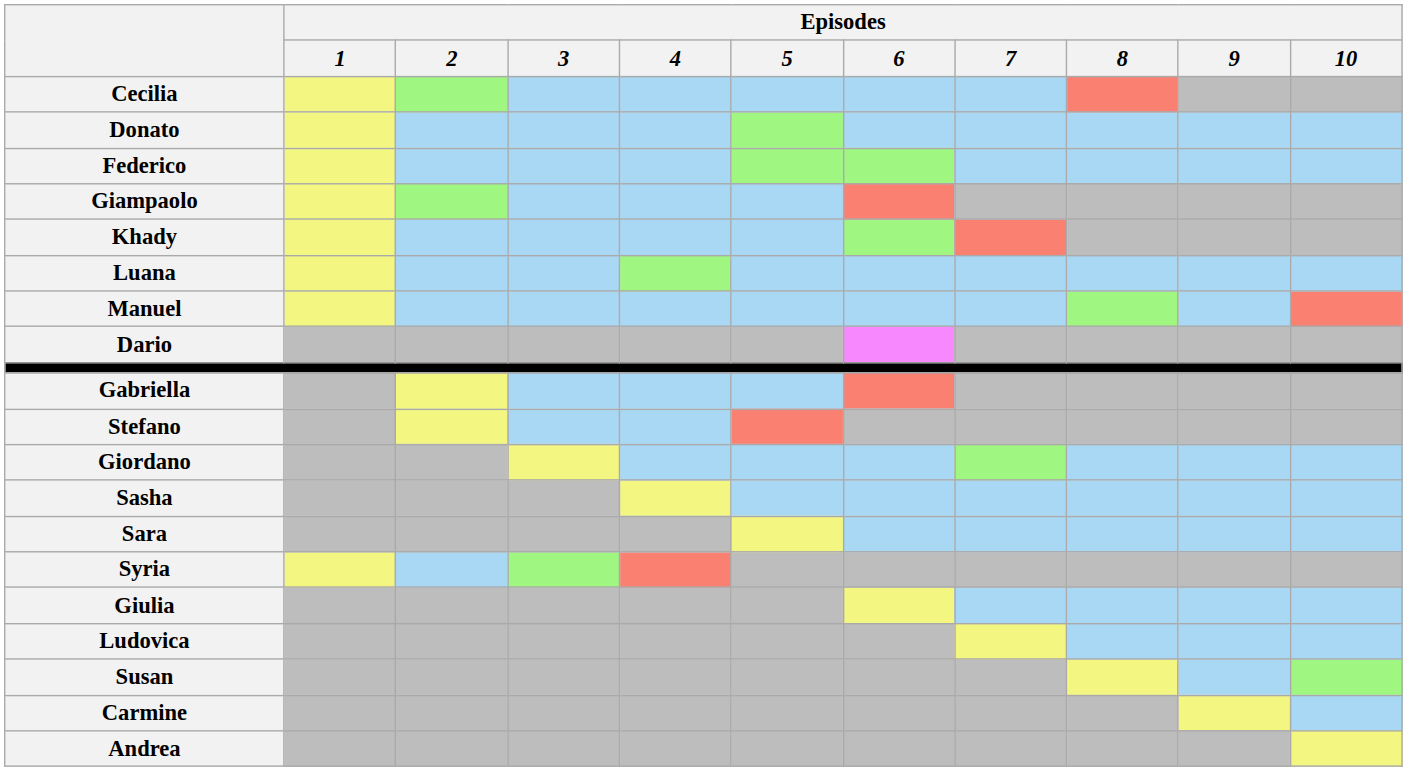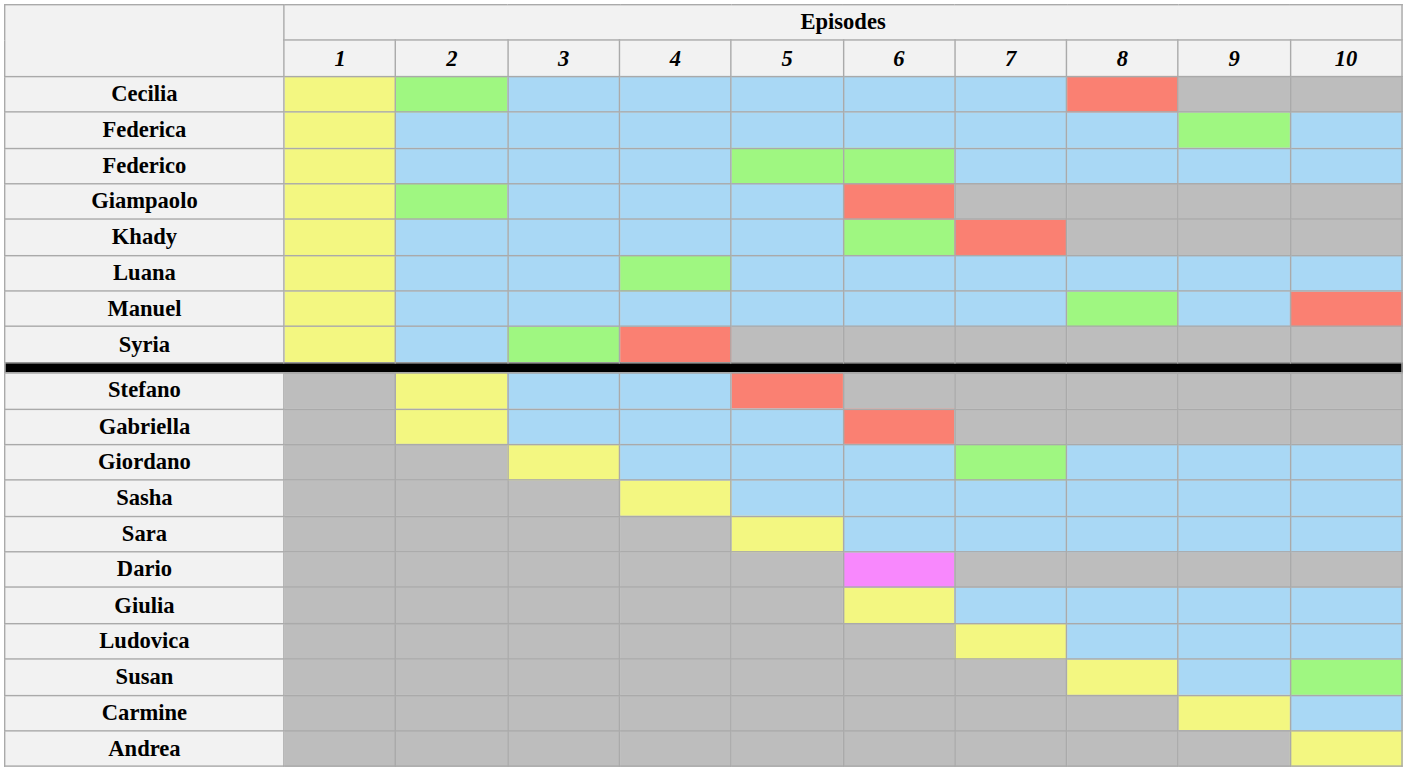- row: Donato
+ row: Federica
rows swapped: Syria <-> Dario
rows swapped: Stefano <-> Gabriella
